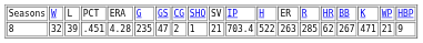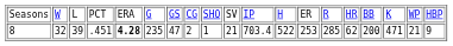8 | column 5: normal -> bold
8 | column 13: 263 -> 253
8 | column 16: 267 -> 200
